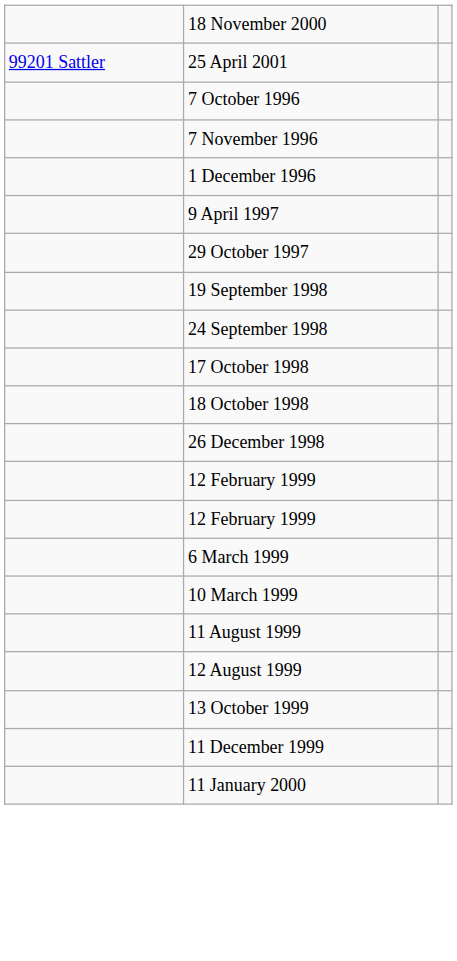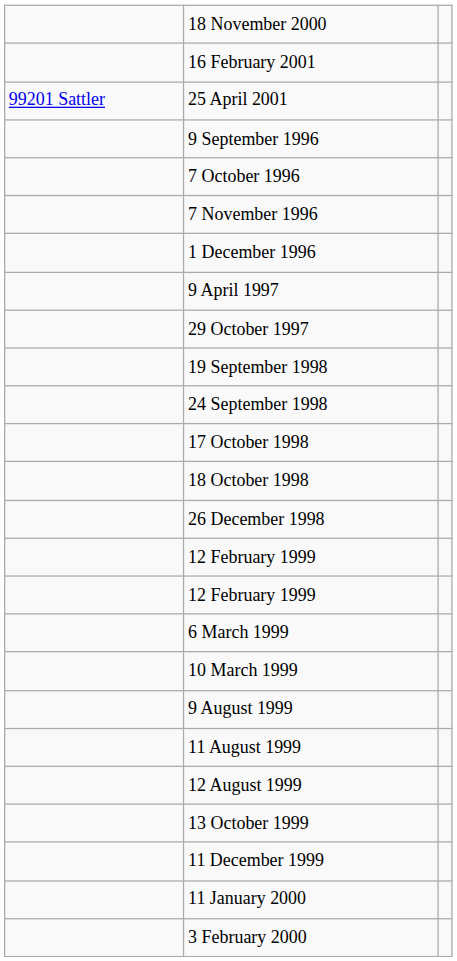+ row: 16 February 2001
+ row: 9 September 1996
+ row: 9 August 1999
+ row: 3 February 2000
